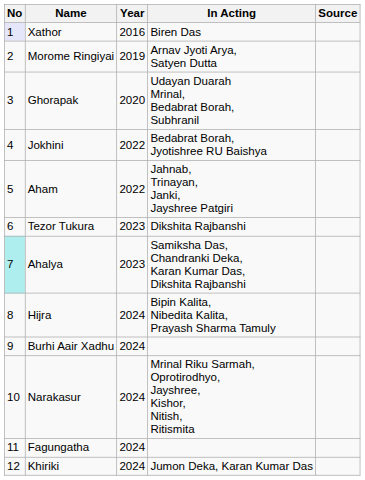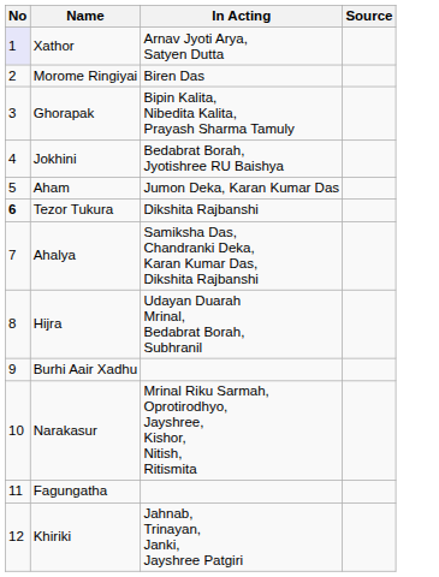- column: Year | 2016 | 2019 | 2020 | 2022 | 2022 | 2023 | 2023 | 2024 | 2024 | 2024 | 2024 | 2024
Xathor | In Acting: Biren Das -> Arnav Jyoti Arya, Satyen Dutta
Morome Ringiyai | In Acting: Arnav Jyoti Arya, Satyen Dutta -> Biren Das
Ghorapak | In Acting: Udayan Duarah Mrinal, Bedabrat Borah, Subhranil -> Bipin Kalita, Nibedita Kalita, Prayash Sharma Tamuly
Aham | In Acting: Jahnab, Trinayan, Janki, Jayshree Patgiri -> Jumon Deka, Karan Kumar Das
Tezor Tukura | No: normal -> bold
Ahalya | No: paleturquoise background -> no background
Hijra | In Acting: Bipin Kalita, Nibedita Kalita, Prayash Sharma Tamuly -> Udayan Duarah Mrinal, Bedabrat Borah, Subhranil
Khiriki | In Acting: Jumon Deka, Karan Kumar Das -> Jahnab, Trinayan, Janki, Jayshree Patgiri
